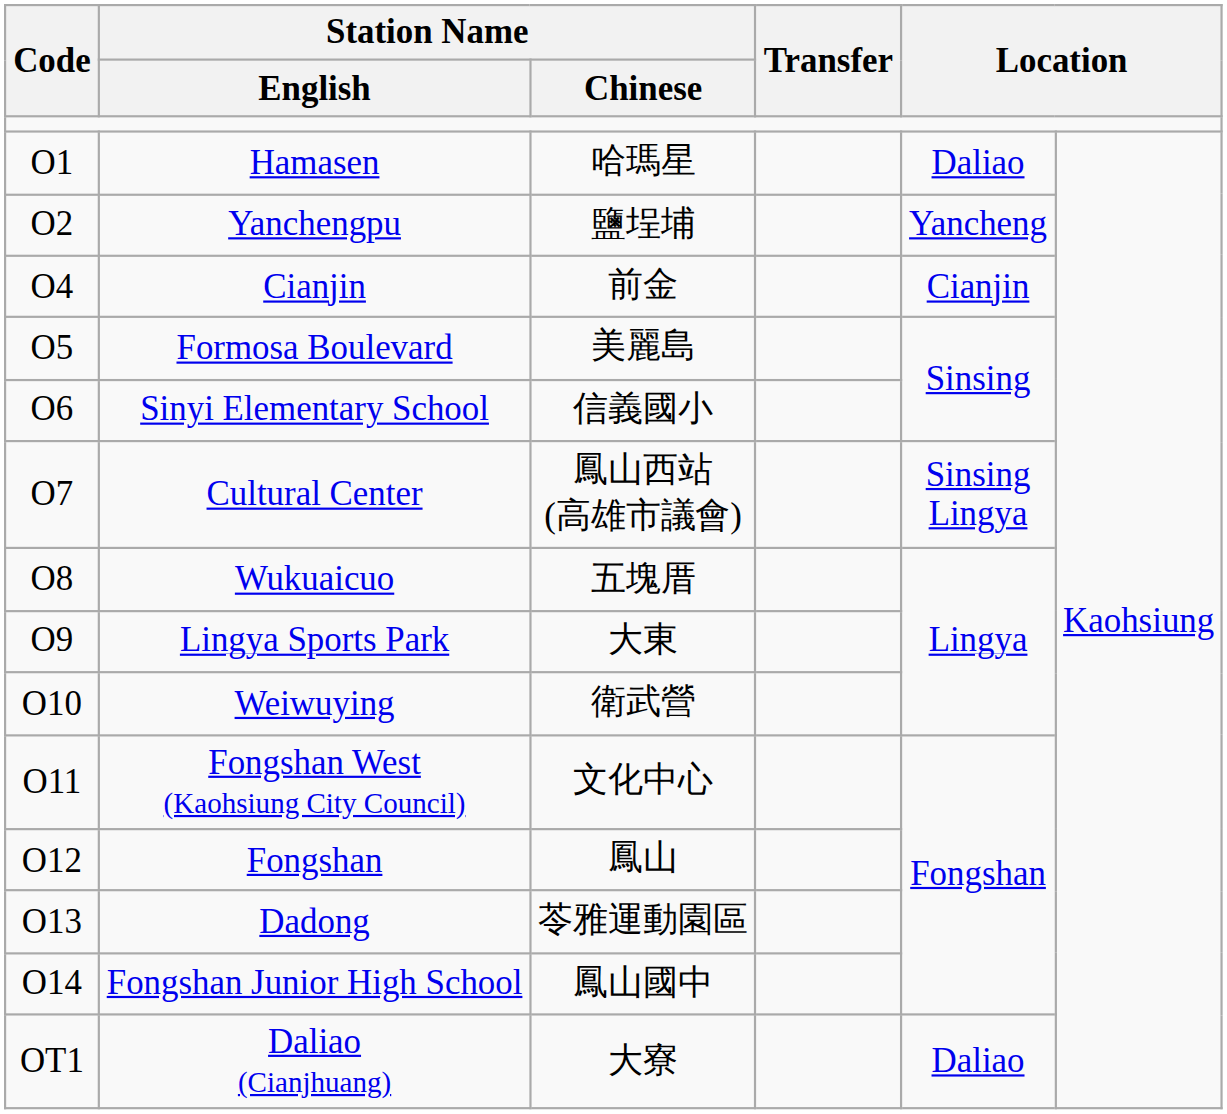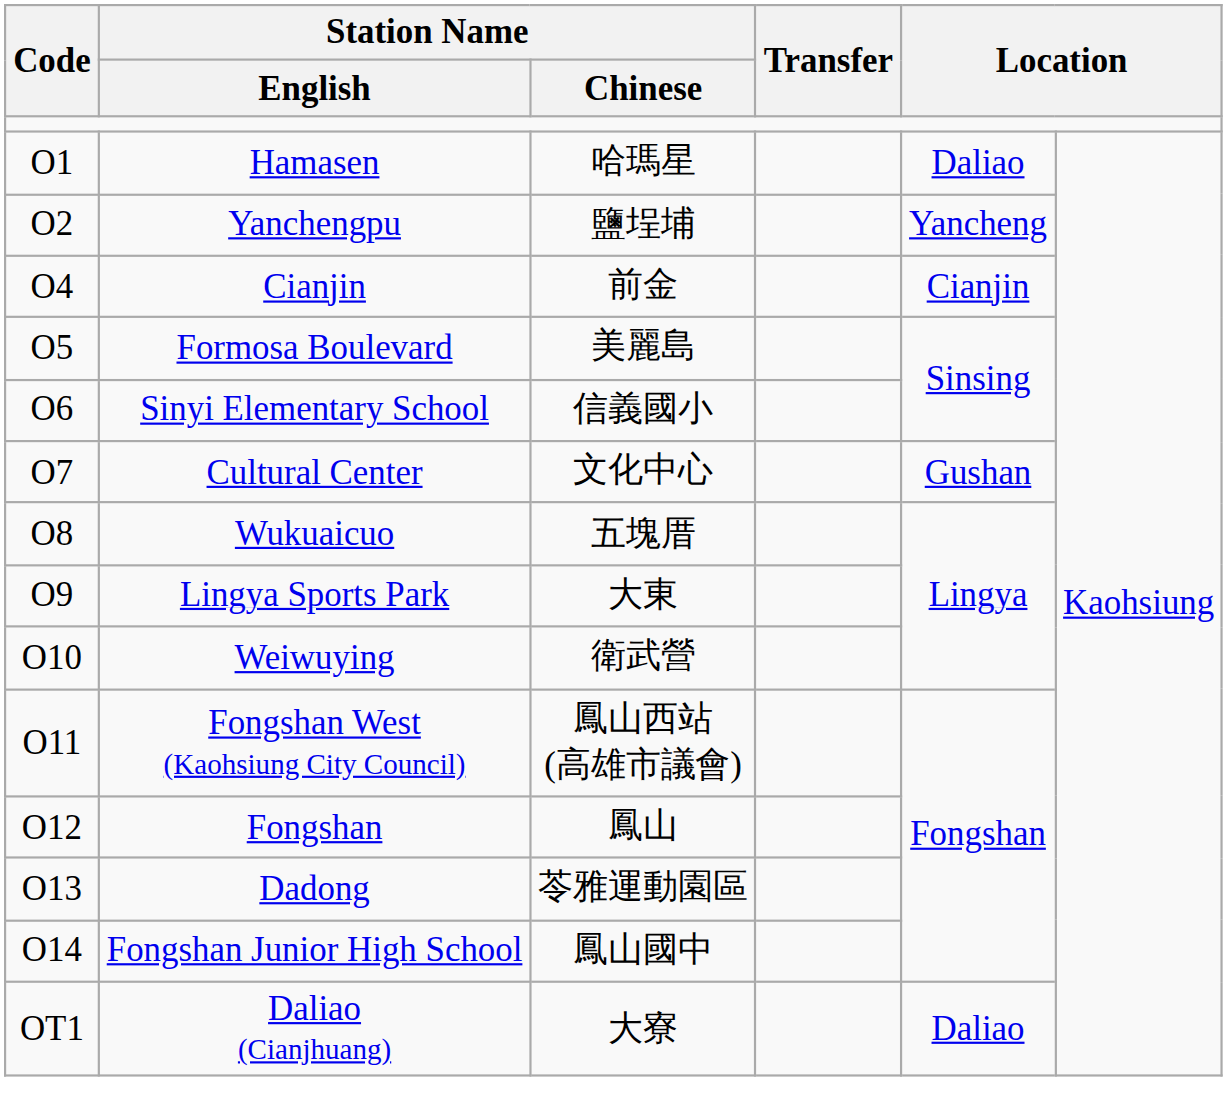Cultural Center | Station Name / Chinese: 鳳山西站 (高雄市議會) -> 文化中心
Cultural Center | column 5: Sinsing Lingya -> Gushan
Fongshan West (Kaohsiung City Council) | Station Name / Chinese: 文化中心 -> 鳳山西站 (高雄市議會)
